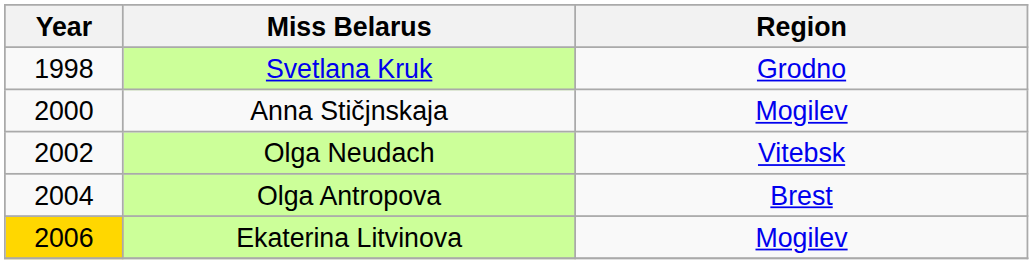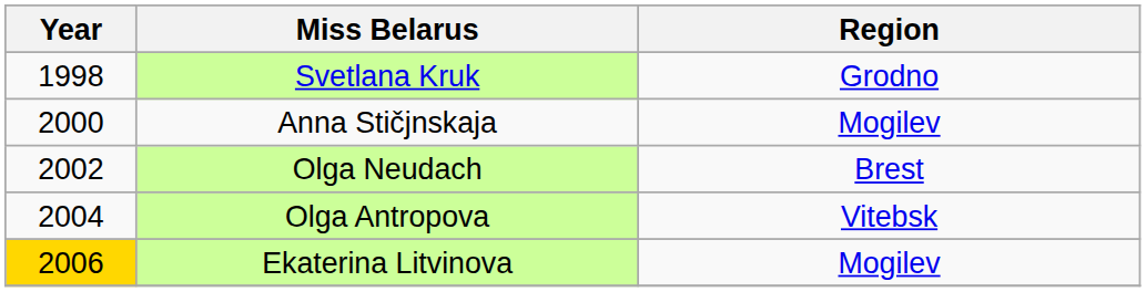Olga Neudach | Region: Vitebsk -> Brest
Olga Antropova | Region: Brest -> Vitebsk
